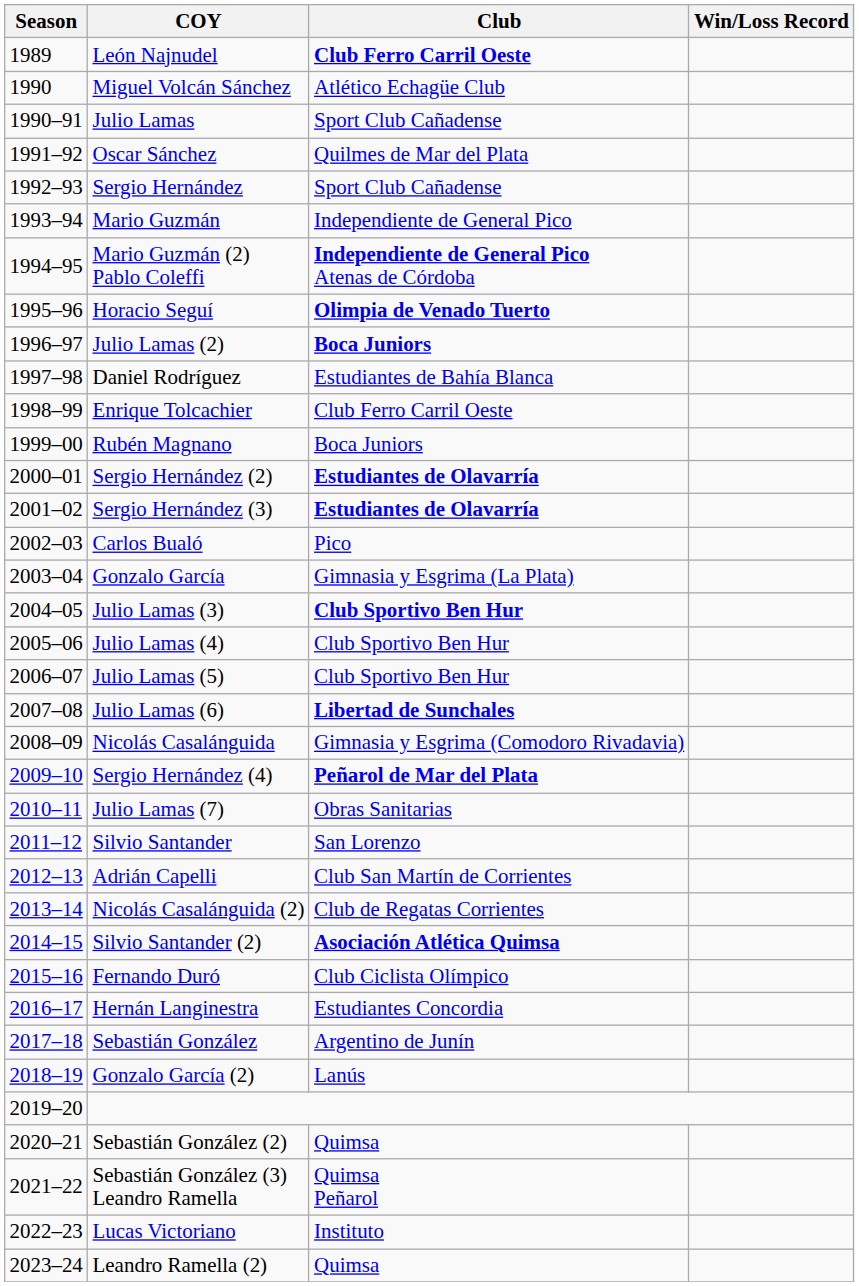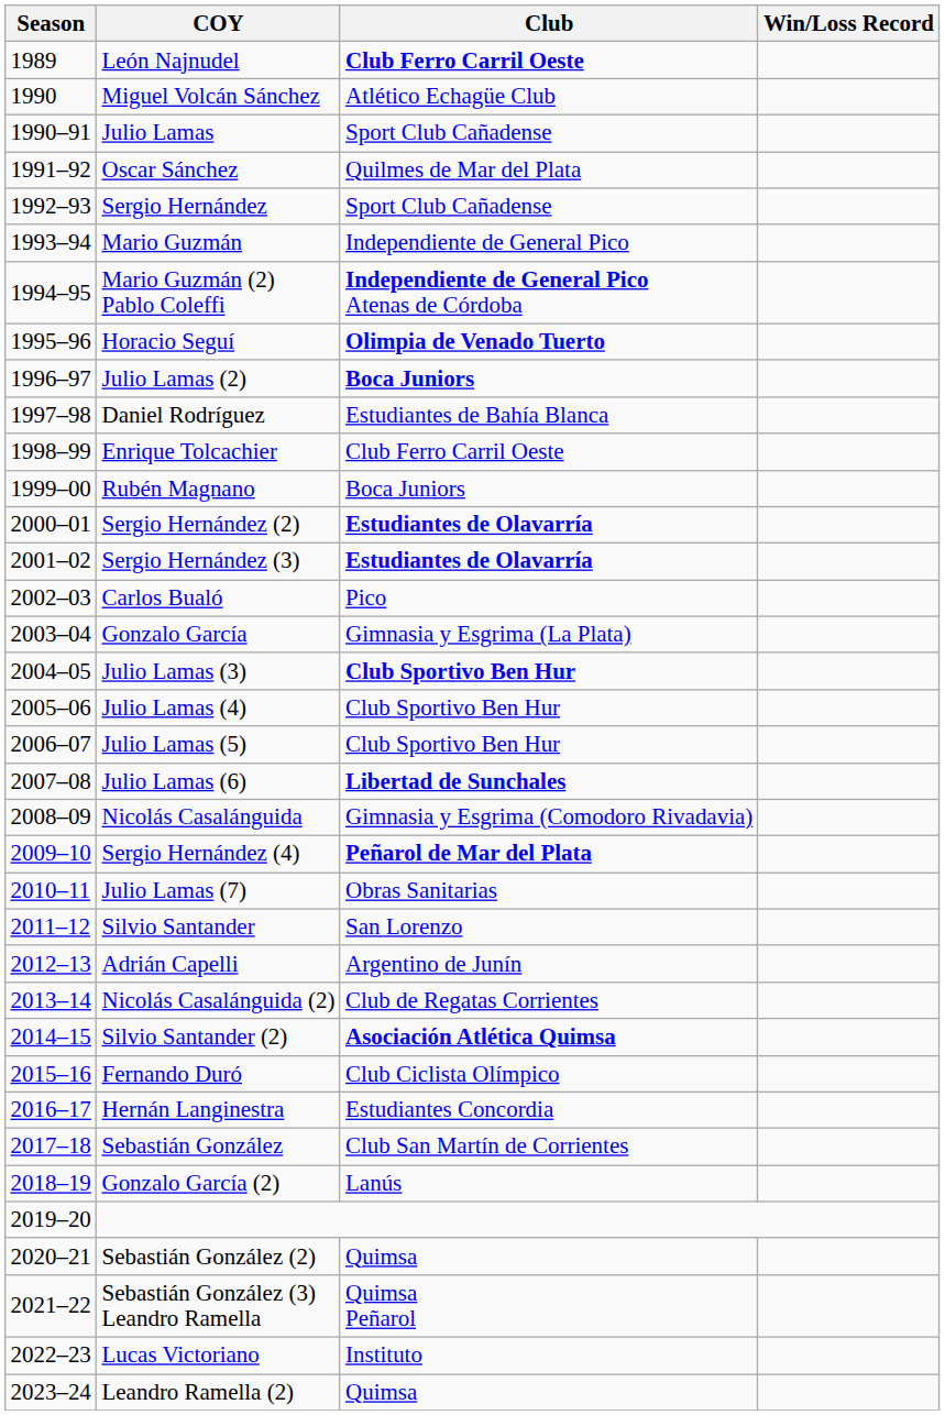Adrián Capelli | Club: Club San Martín de Corrientes -> Argentino de Junín
Sebastián González | Club: Argentino de Junín -> Club San Martín de Corrientes
